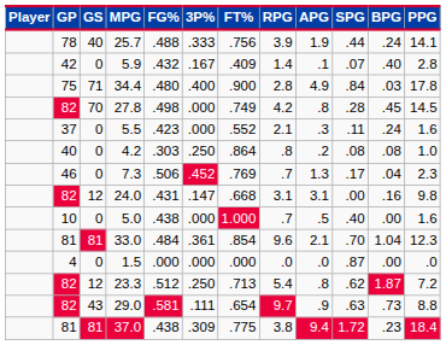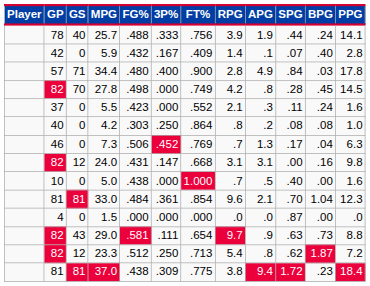34.4 | GP: 75 -> 57
7.3 | PPG: 2.3 -> 6.3
rows swapped: 29.0 <-> 23.3
